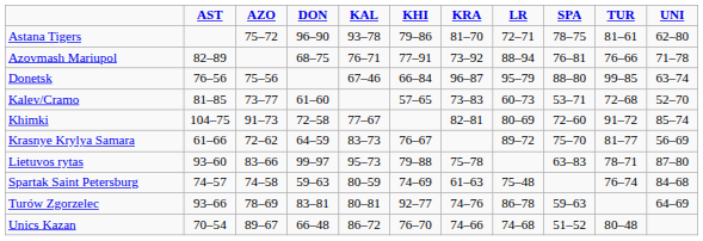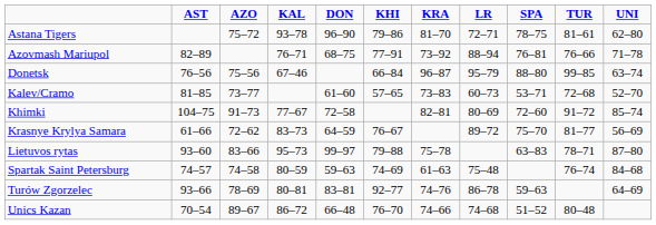columns swapped: DON <-> KAL
